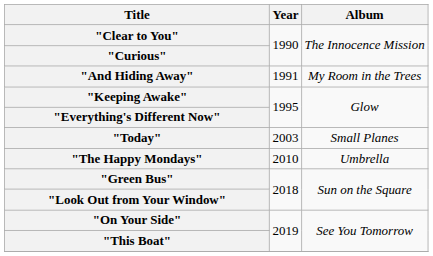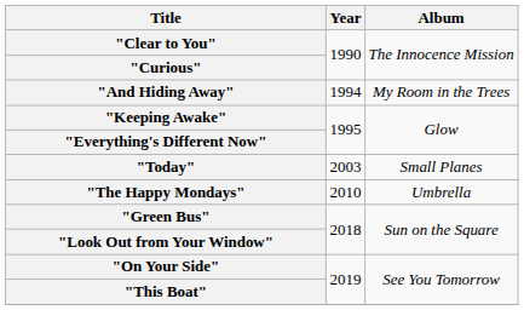"And Hiding Away" | Year: 1991 -> 1994
